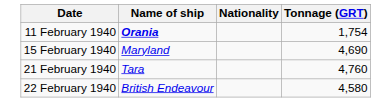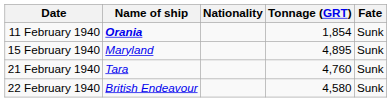+ column: Fate | Sunk | Sunk | Sunk | Sunk
11 February 1940 | Tonnage (GRT): 1,754 -> 1,854
15 February 1940 | Tonnage (GRT): 4,690 -> 4,895
